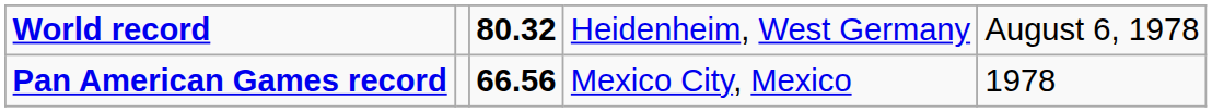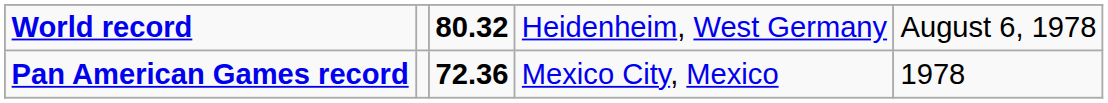Pan American Games record | column 3: 66.56 -> 72.36
